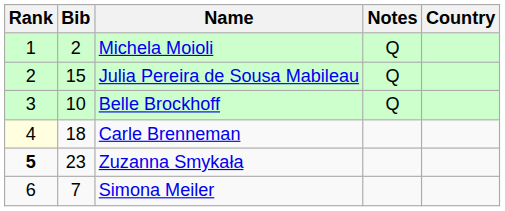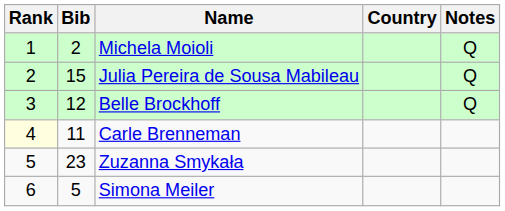columns swapped: Country <-> Notes
Belle Brockhoff | Bib: 10 -> 12
Carle Brenneman | Bib: 18 -> 11
Zuzanna Smykała | Rank: bold -> normal
Simona Meiler | Bib: 7 -> 5
